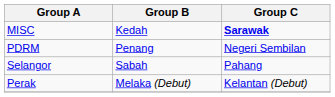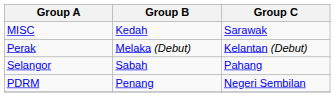MISC | Group C: bold -> normal
rows swapped: Perak <-> PDRM
